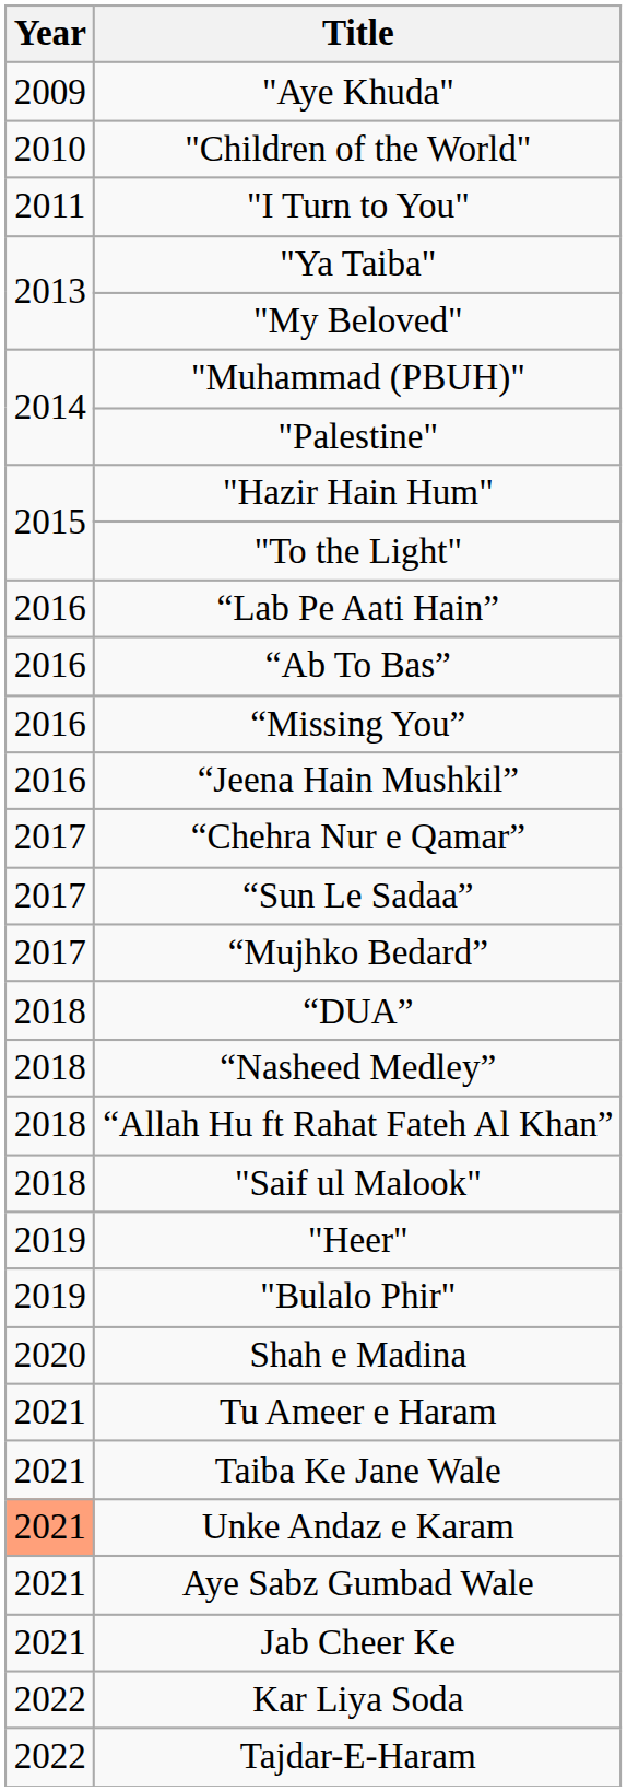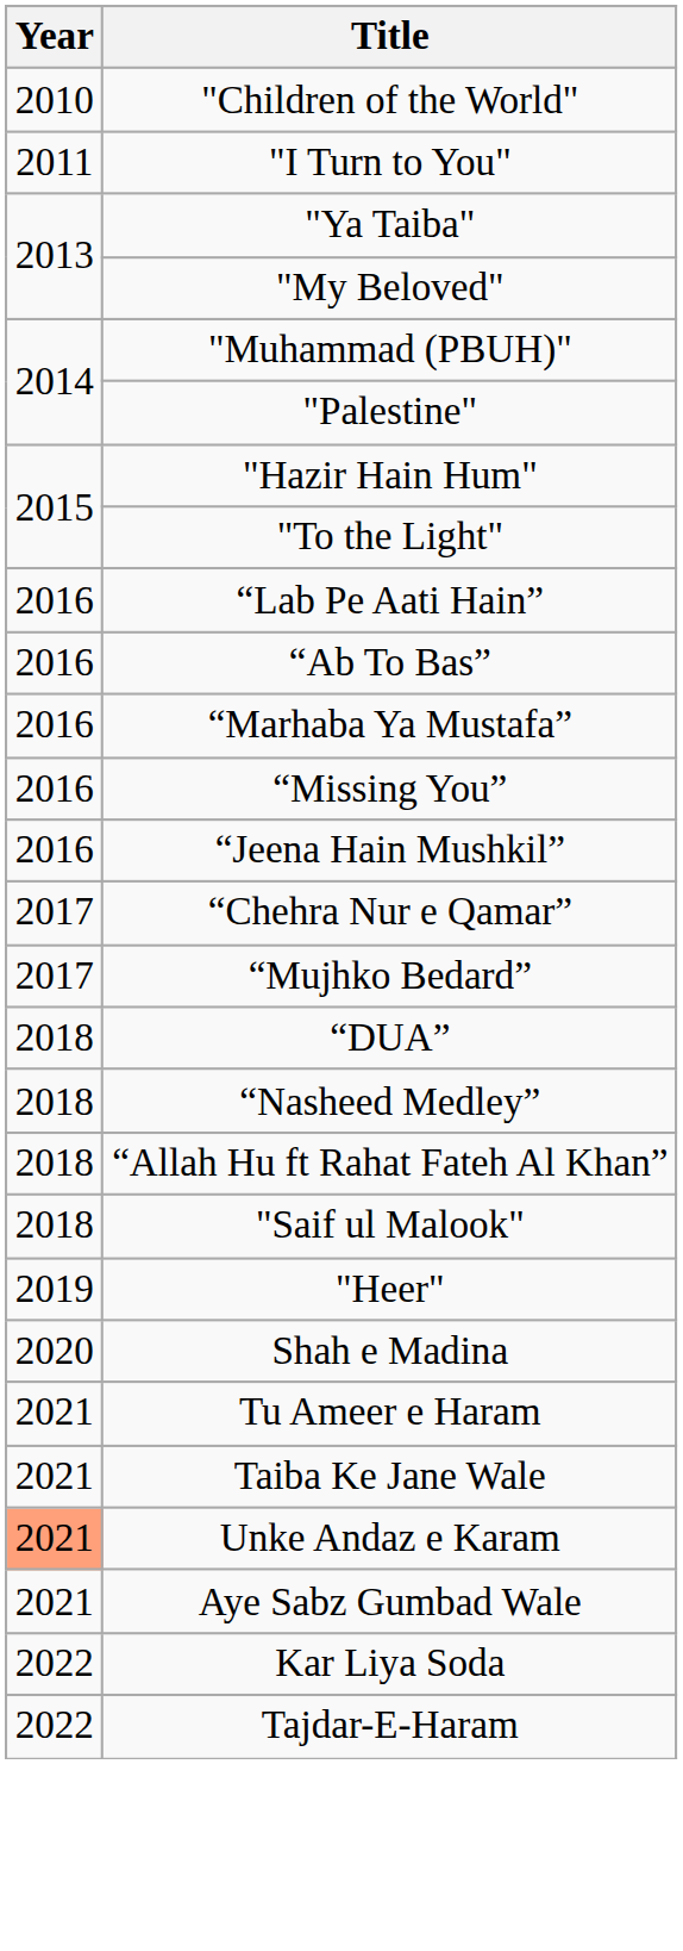- row: 2009 | "Aye Khuda"
+ row: 2016 | “Marhaba Ya Mustafa”
- row: 2017 | “Sun Le Sadaa”
- row: 2019 | "Bulalo Phir"
- row: 2021 | Jab Cheer Ke
